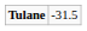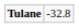Tulane | column 2: -31.5 -> -32.8
